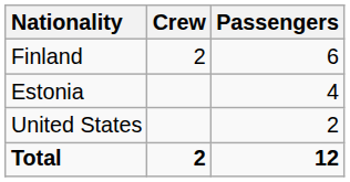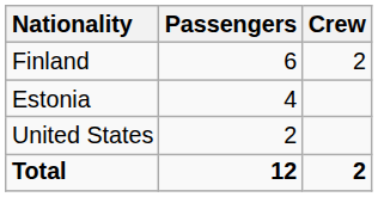columns swapped: Passengers <-> Crew
